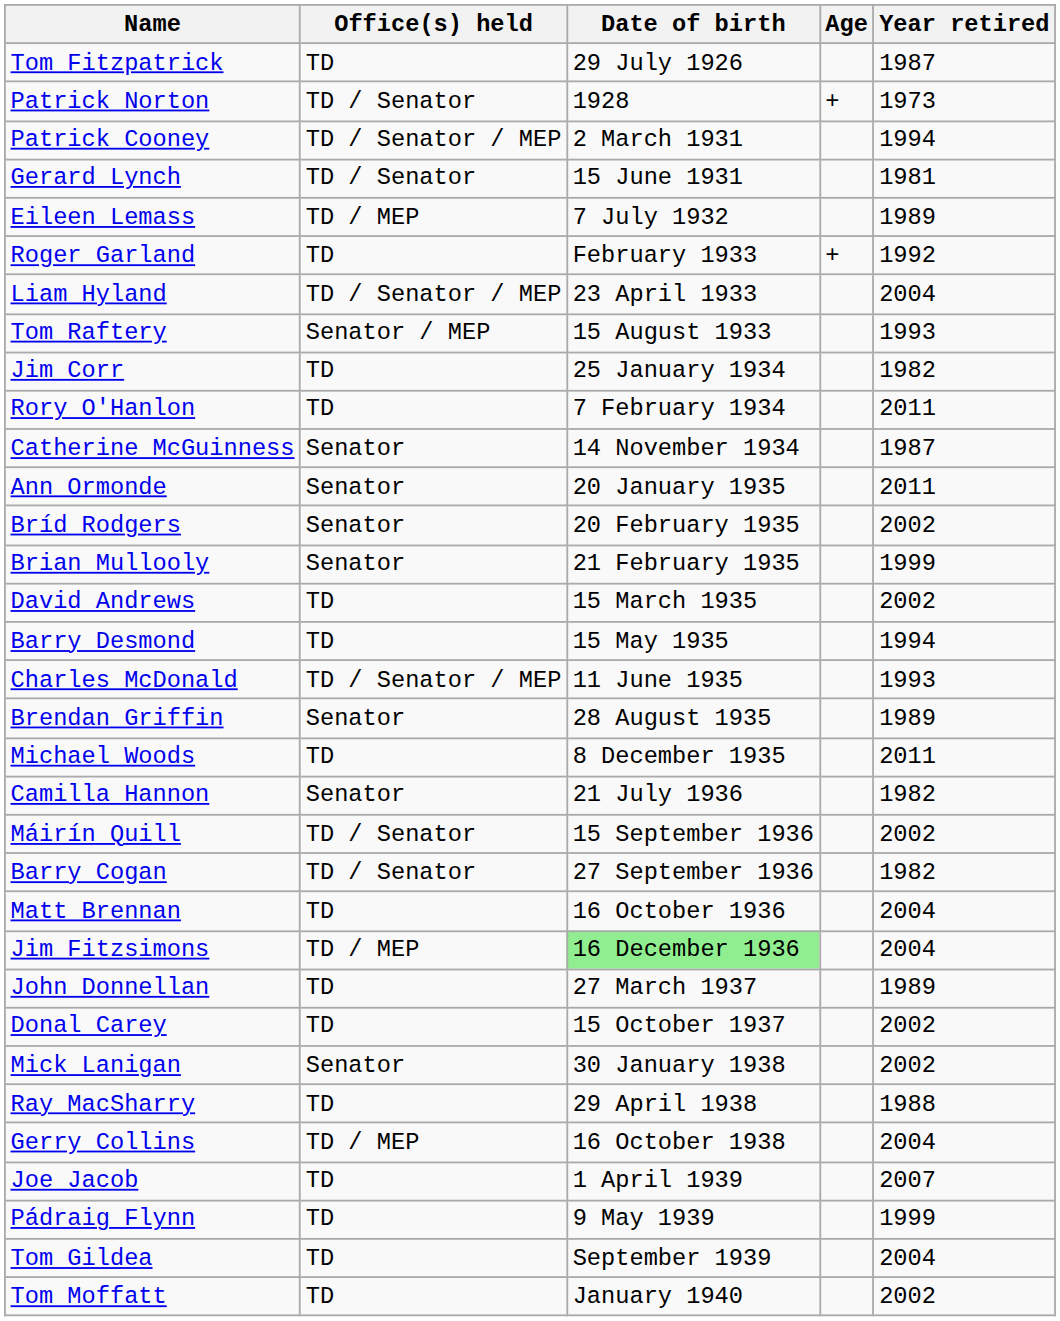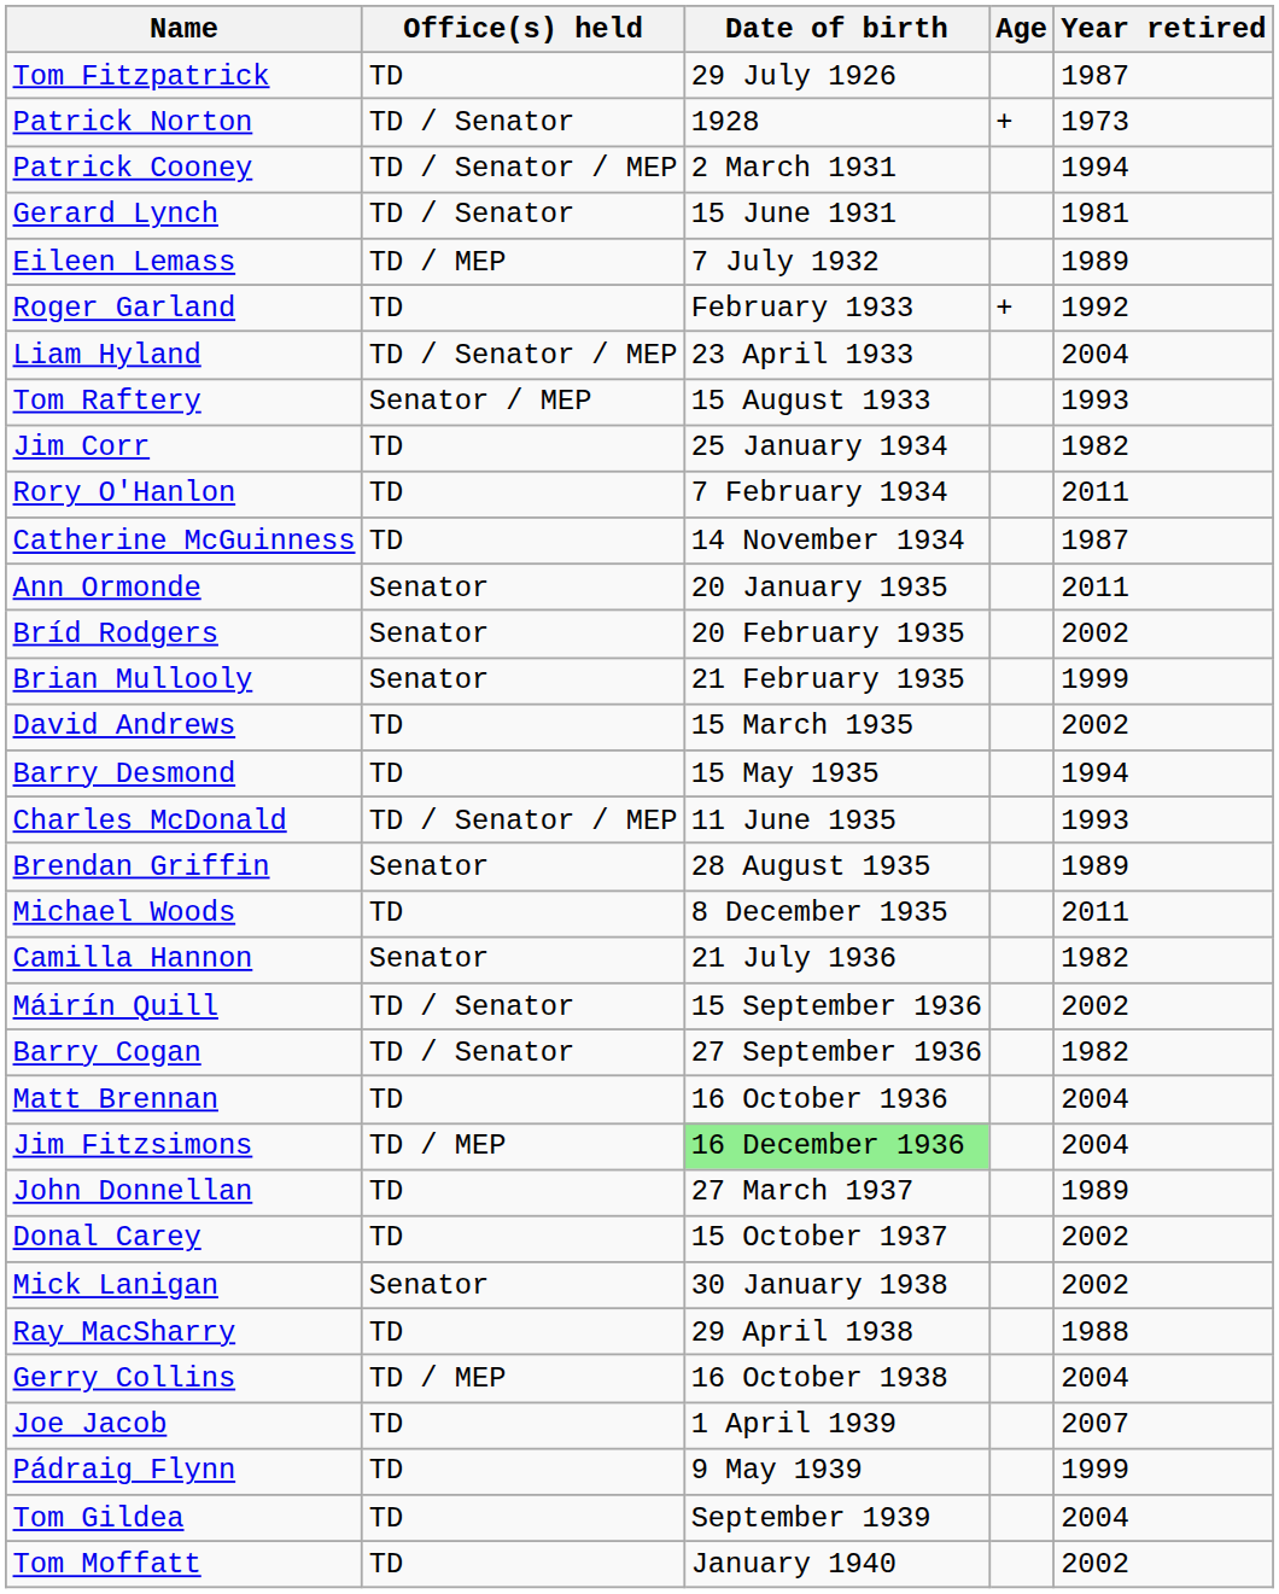Catherine McGuinness | Office(s) held: Senator -> TD
